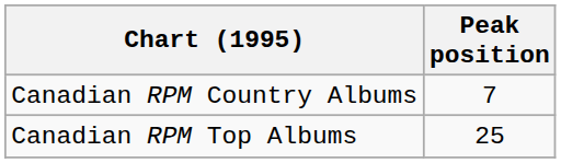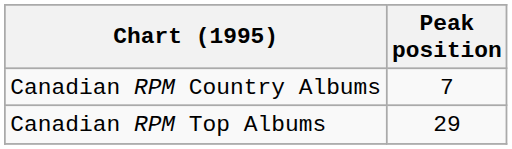Canadian RPM Top Albums | Peak position: 25 -> 29
